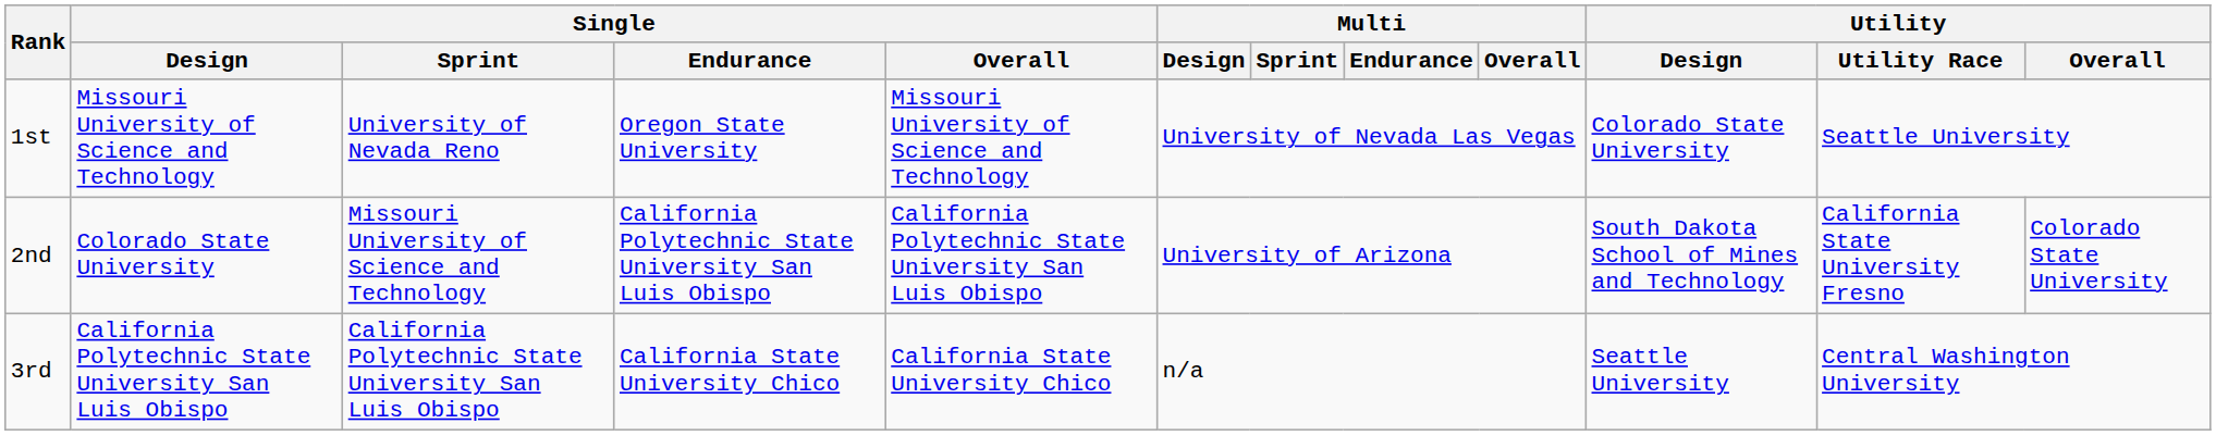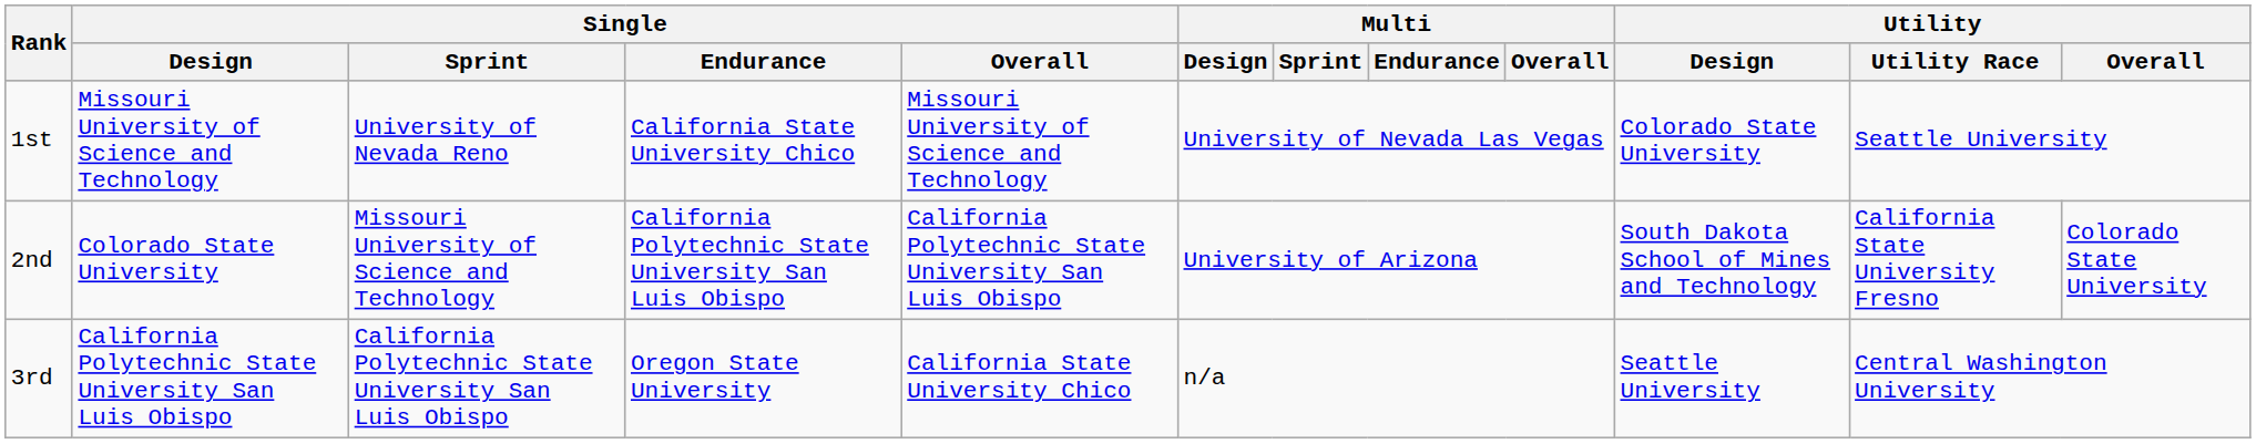1st | Single / Endurance: Oregon State University -> California State University Chico
3rd | Single / Endurance: California State University Chico -> Oregon State University
